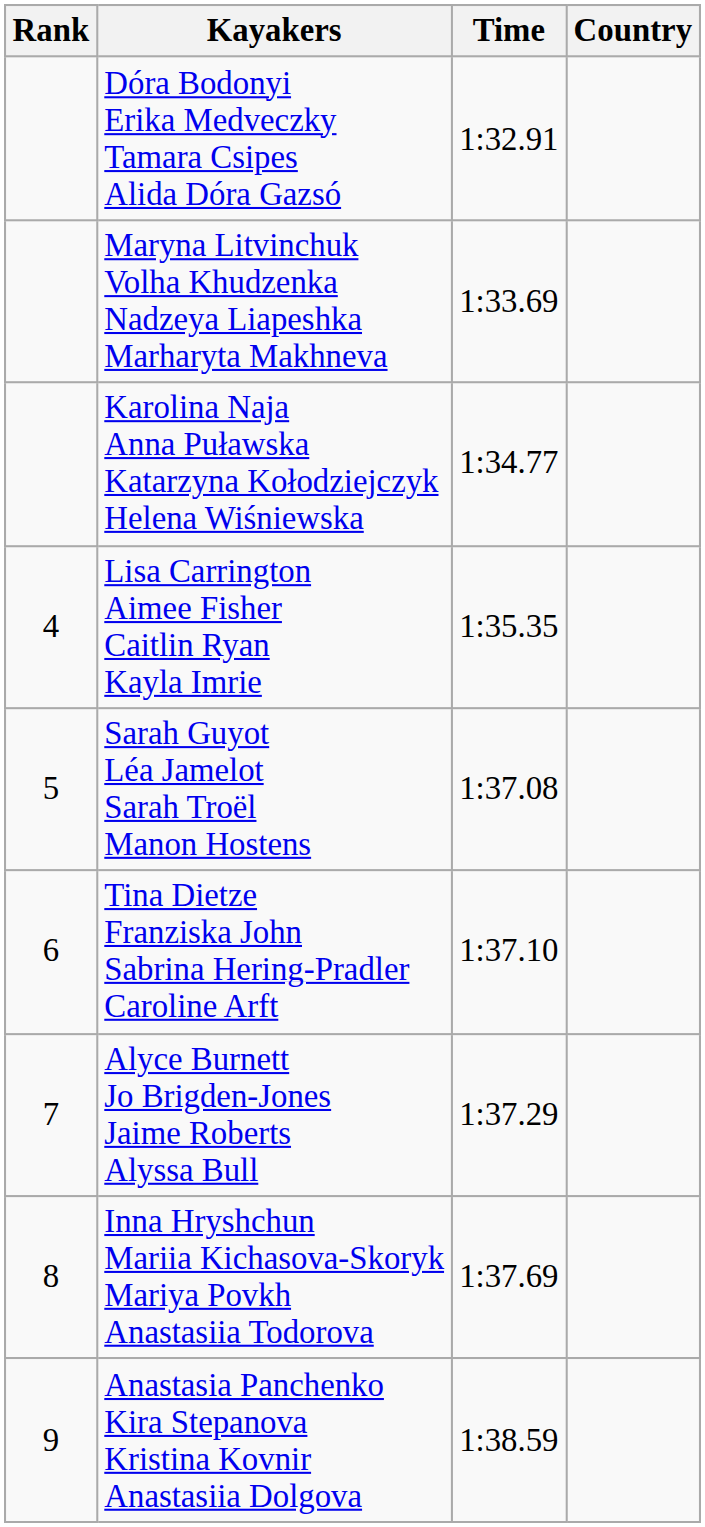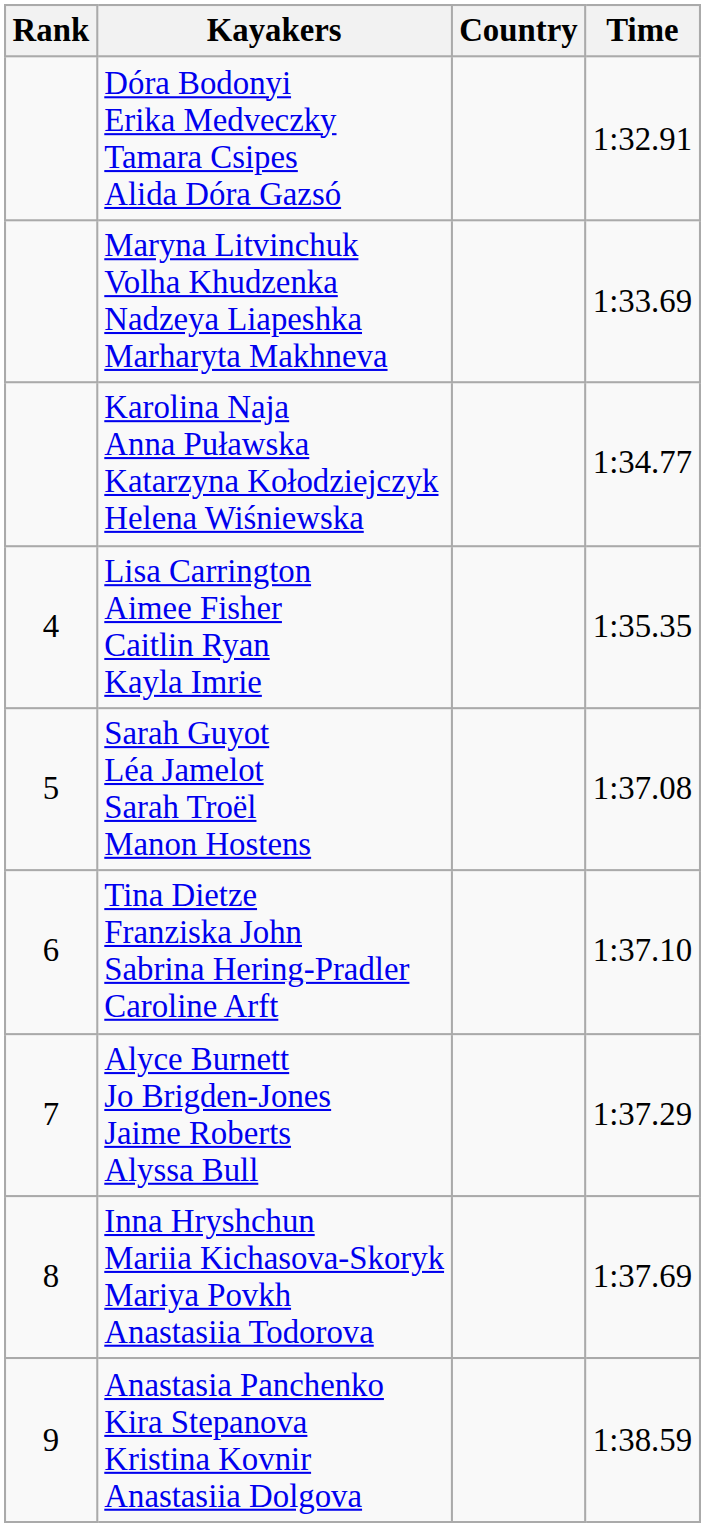columns swapped: Country <-> Time
